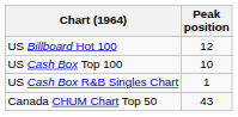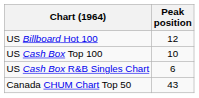US Cash Box R&B Singles Chart | Peak position: 1 -> 6
